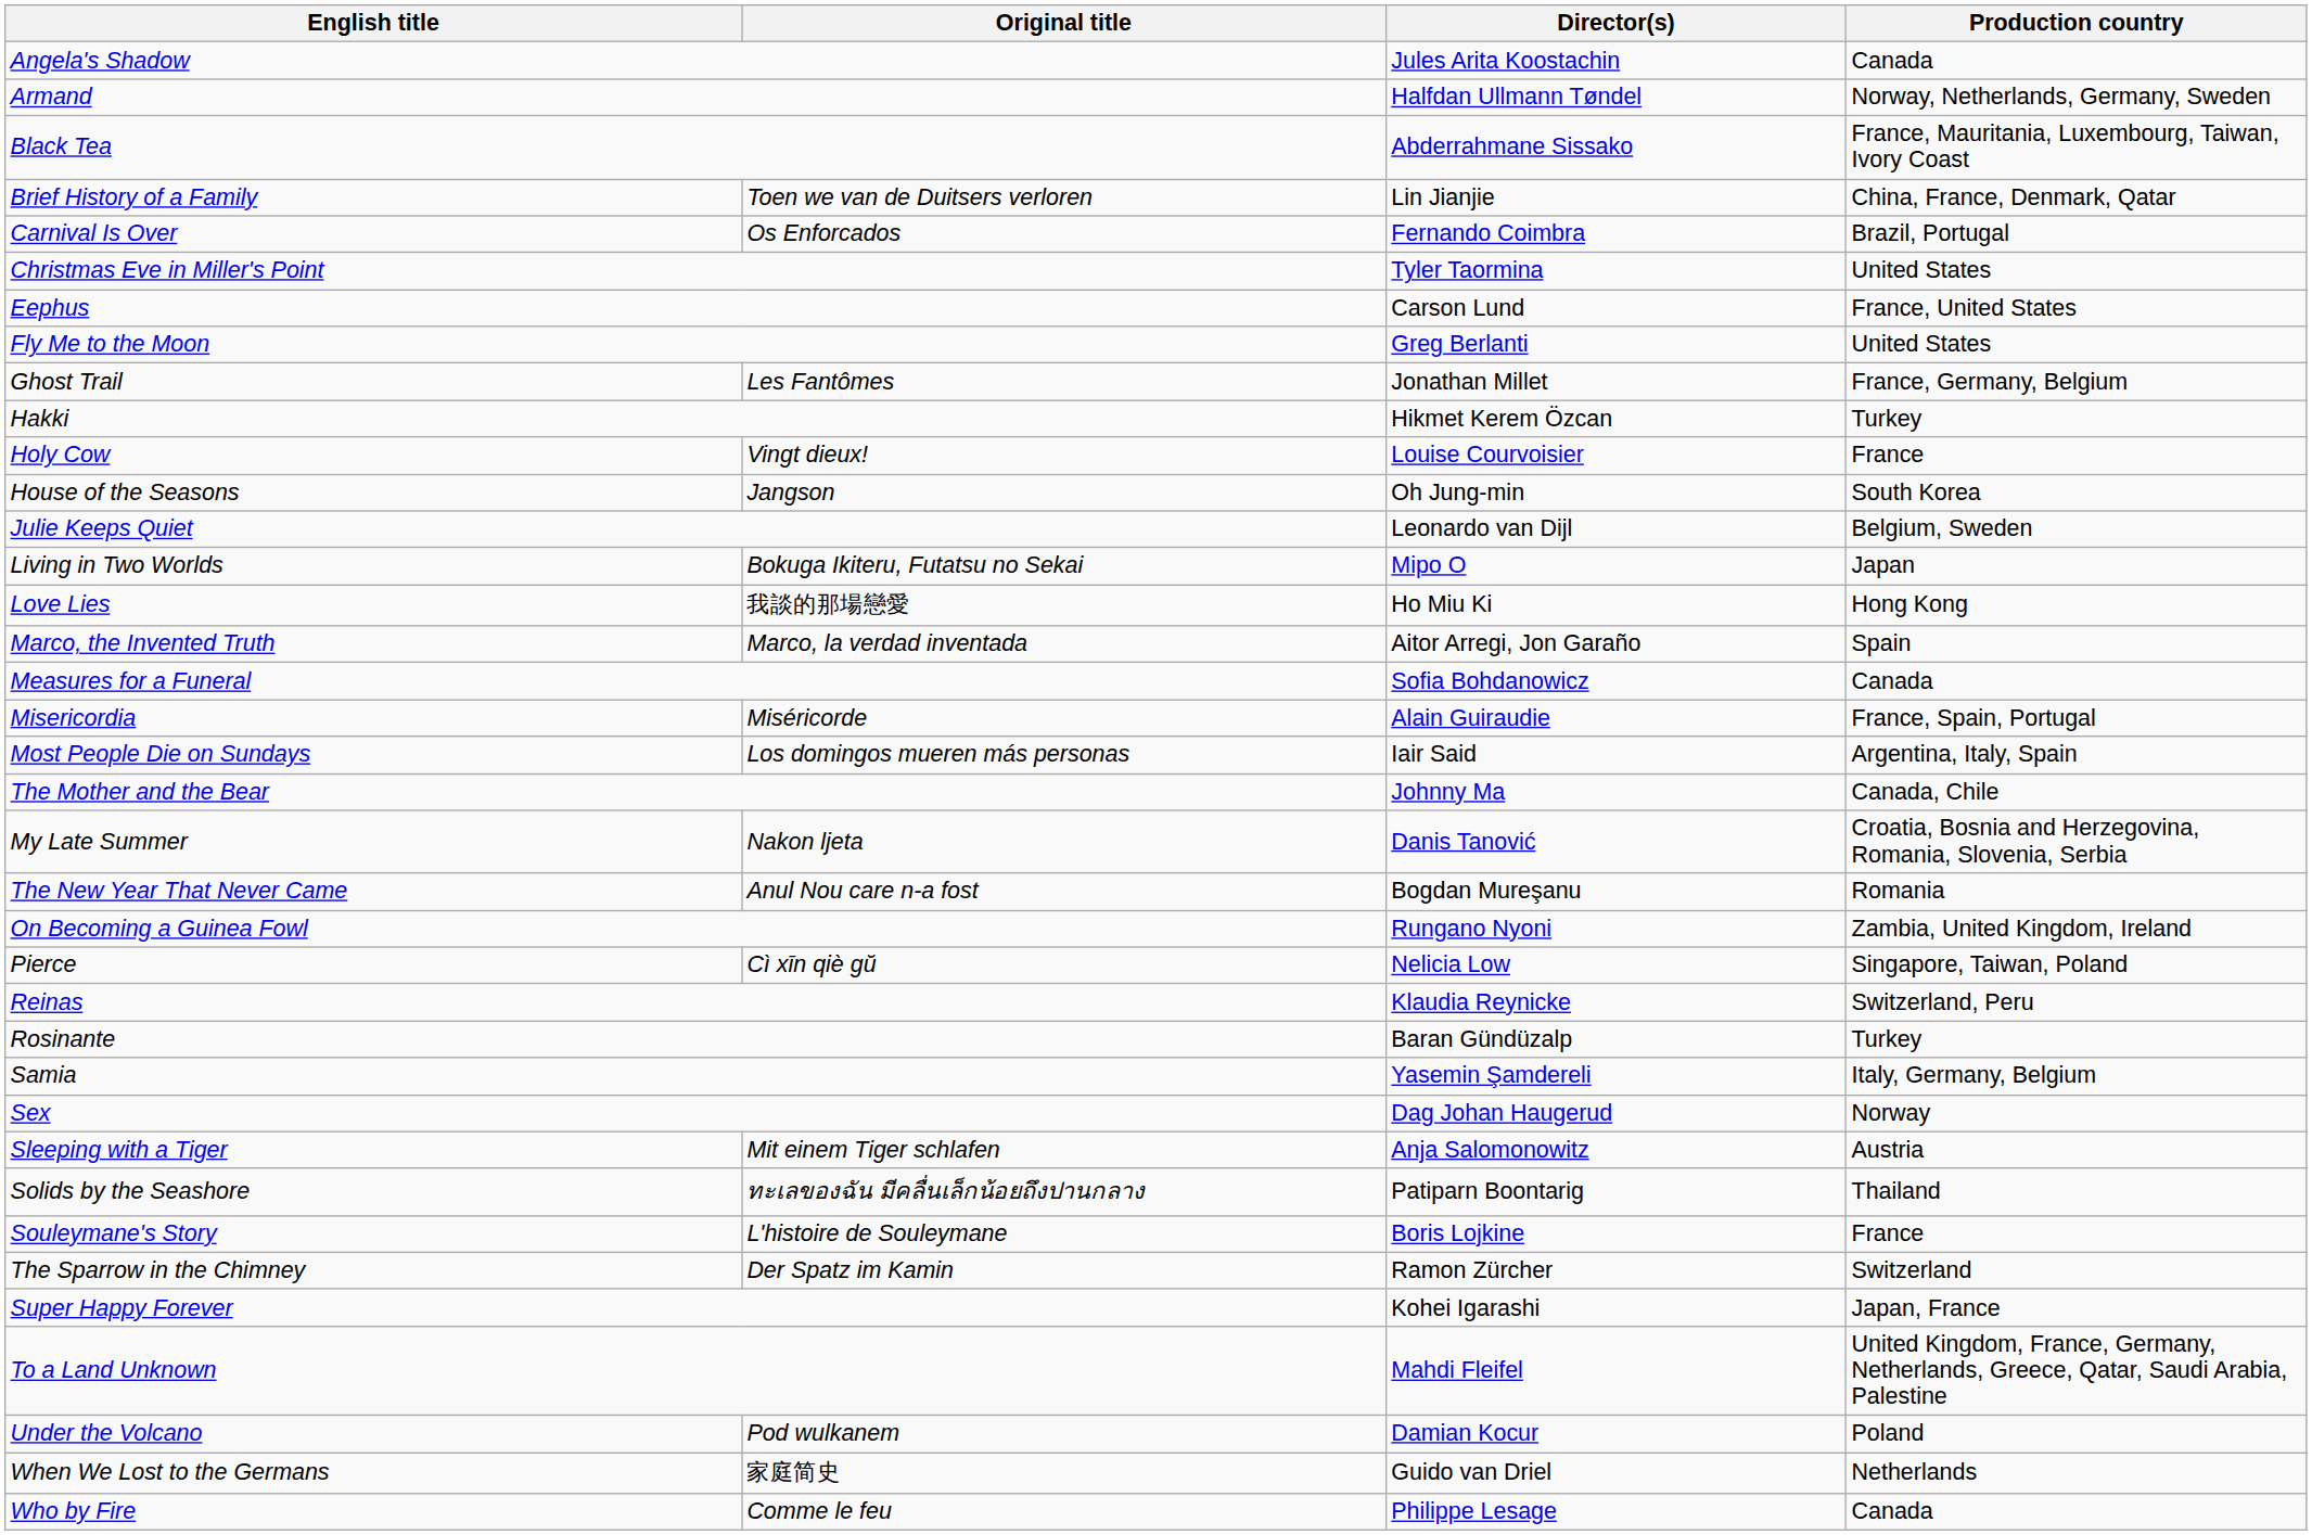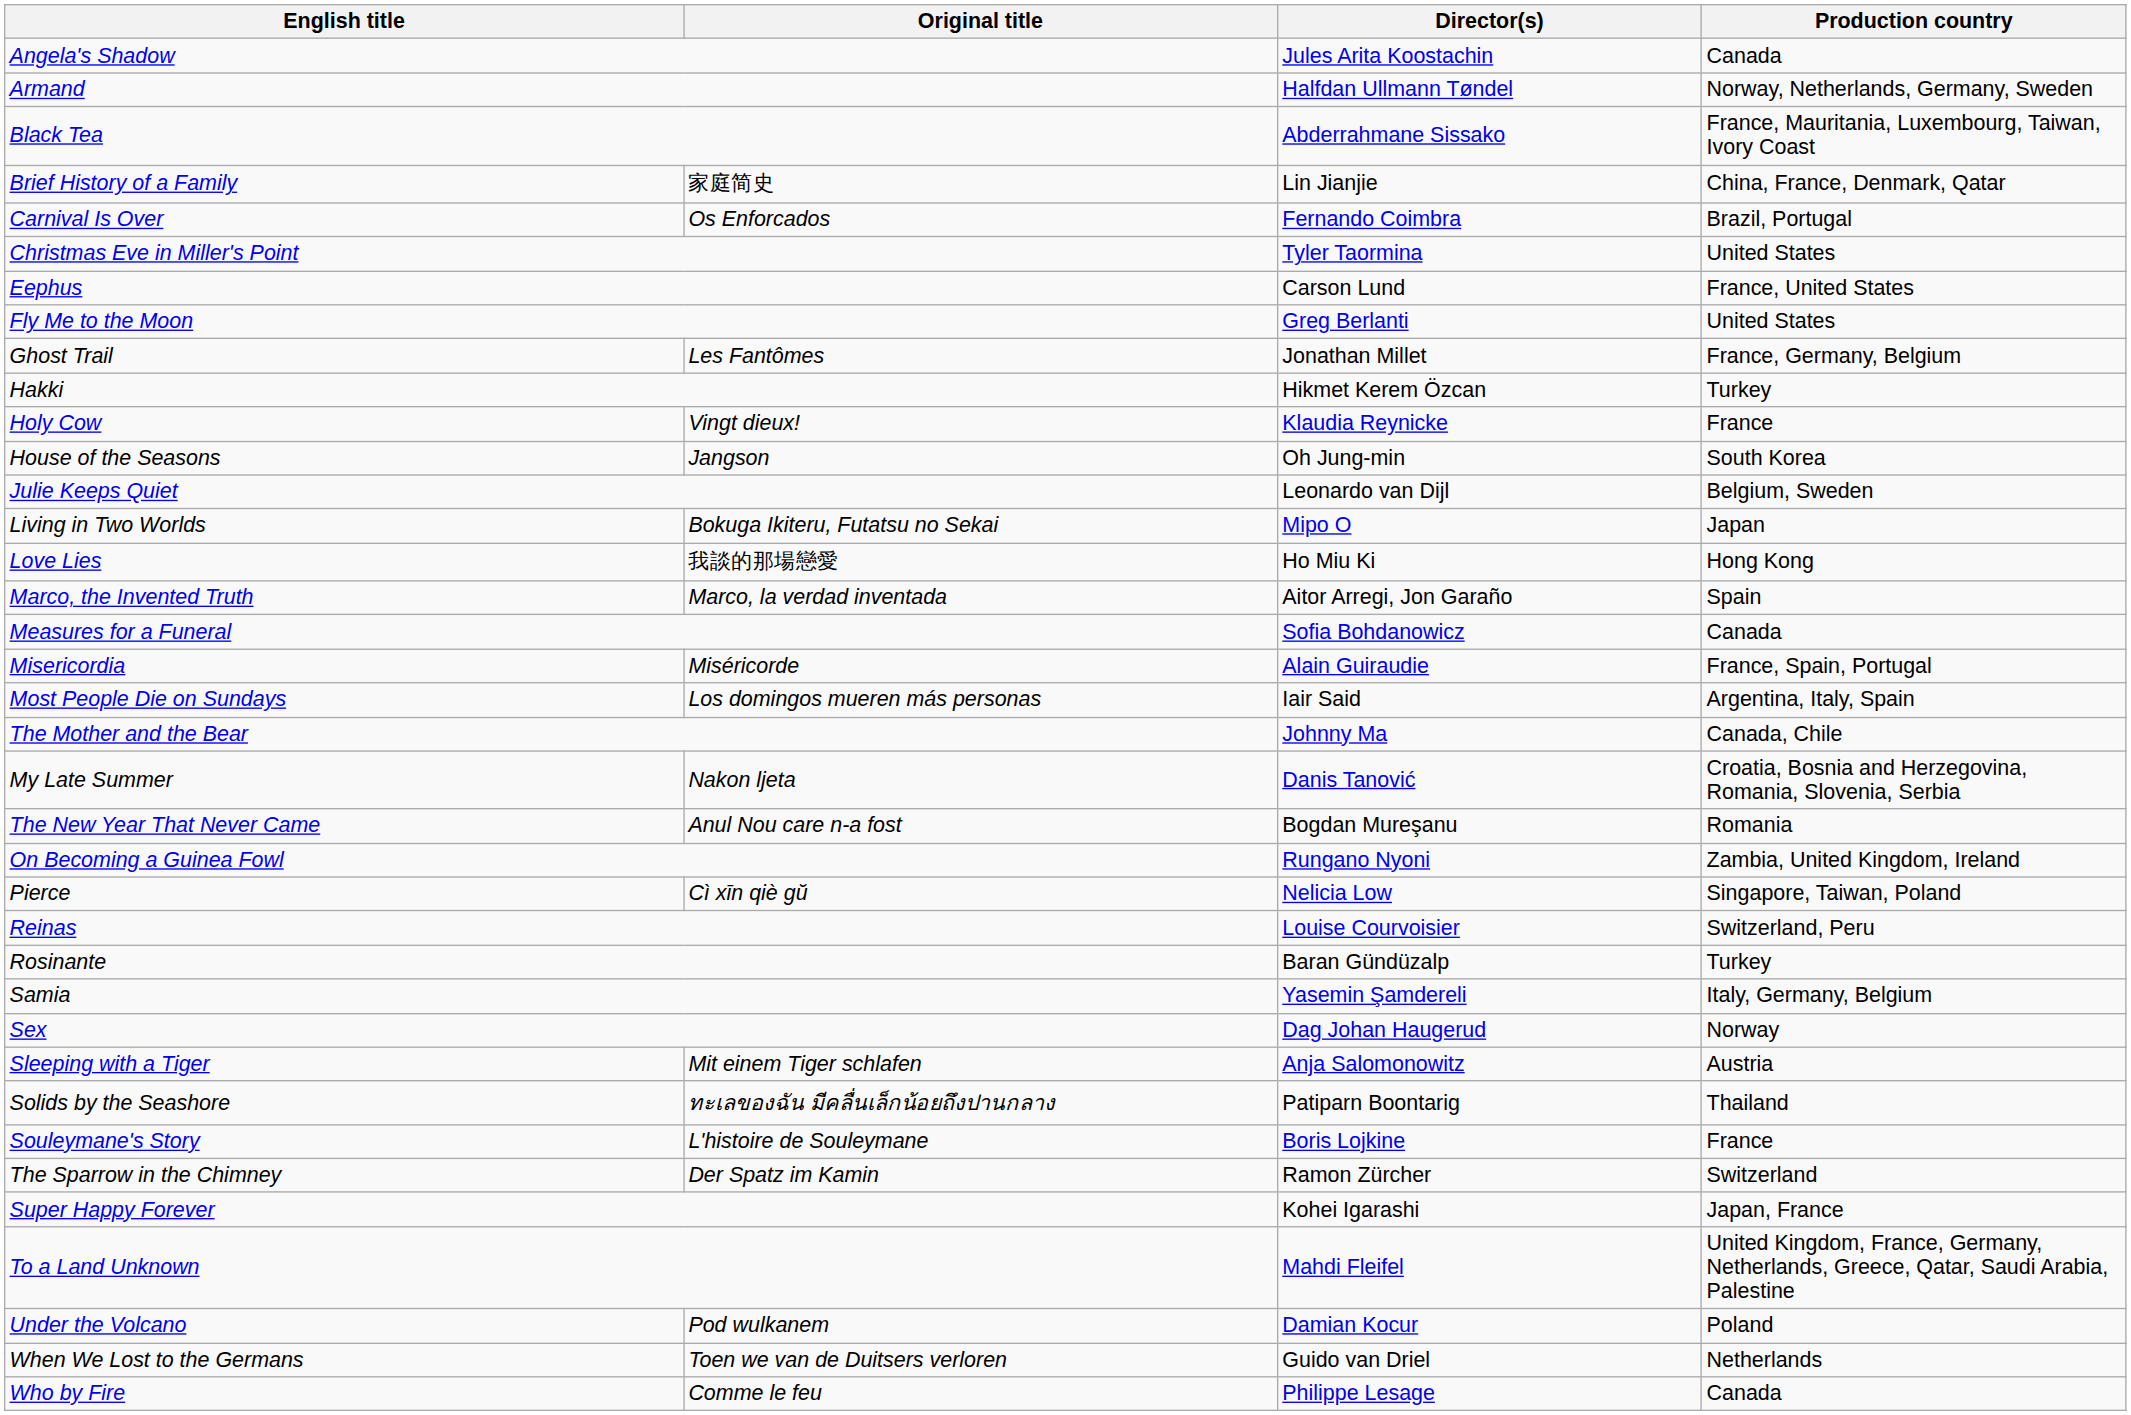Brief History of a Family | Original title: Toen we van de Duitsers verloren -> 家庭简史
Holy Cow | Director(s): Louise Courvoisier -> Klaudia Reynicke
Reinas | Director(s): Klaudia Reynicke -> Louise Courvoisier
When We Lost to the Germans | Original title: 家庭简史 -> Toen we van de Duitsers verloren
